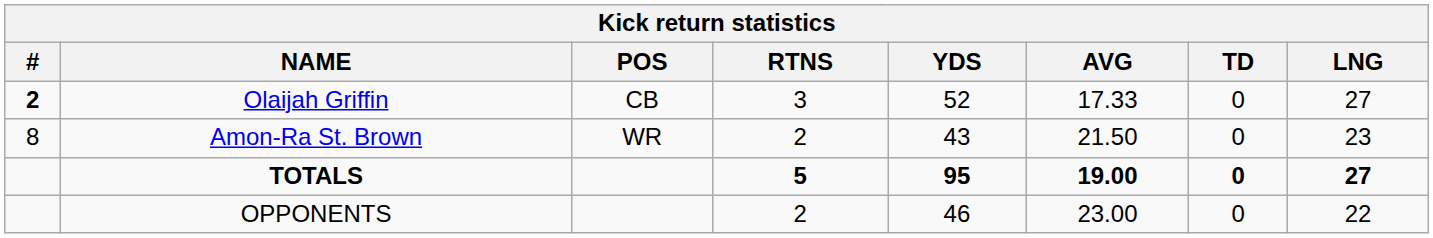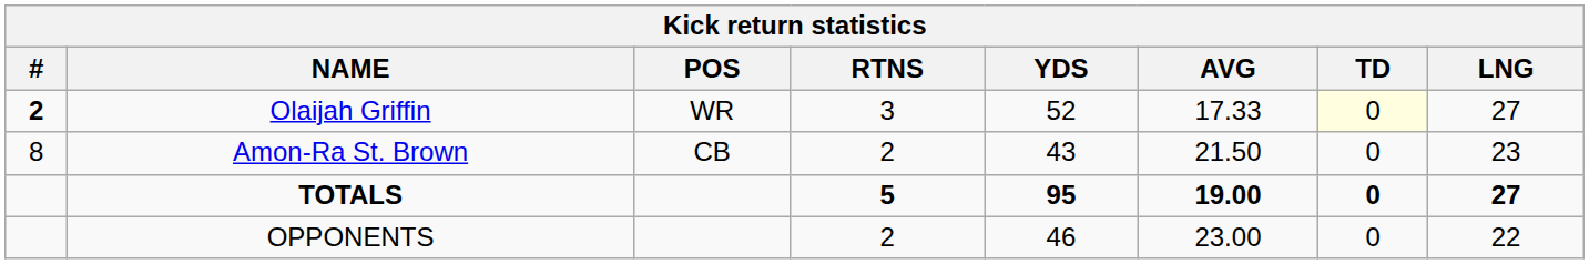Olaijah Griffin | POS: CB -> WR
Olaijah Griffin | TD: no background -> lightyellow background
Amon-Ra St. Brown | POS: WR -> CB
